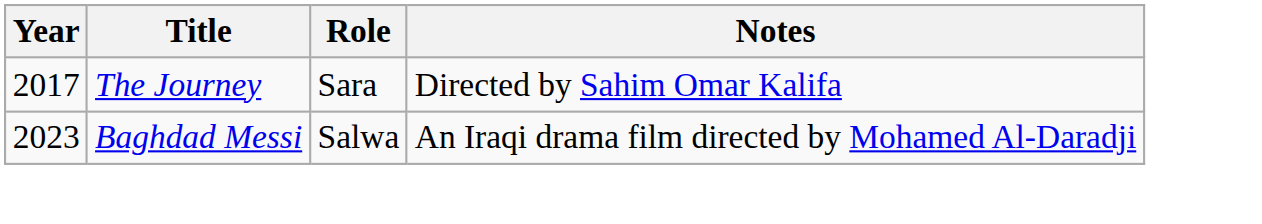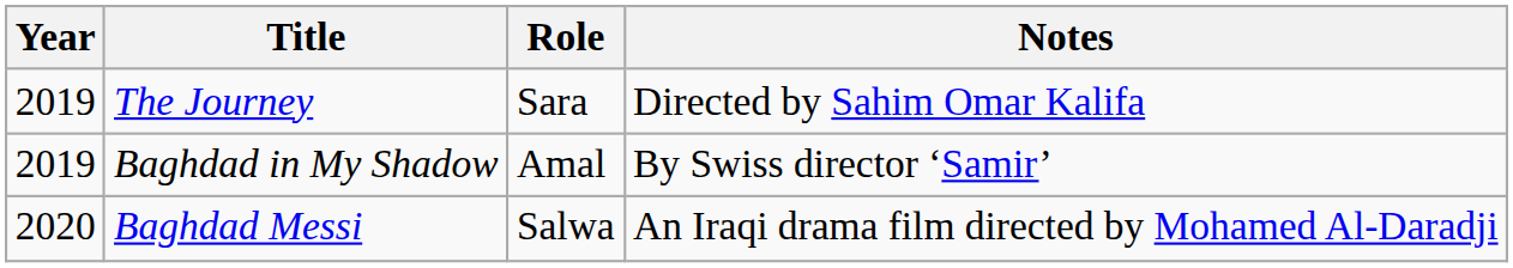The Journey | Year: 2017 -> 2019
+ row: 2019 | Baghdad in My Shadow | Amal | By Swiss director ‘Samir’
Baghdad Messi | Year: 2023 -> 2020
